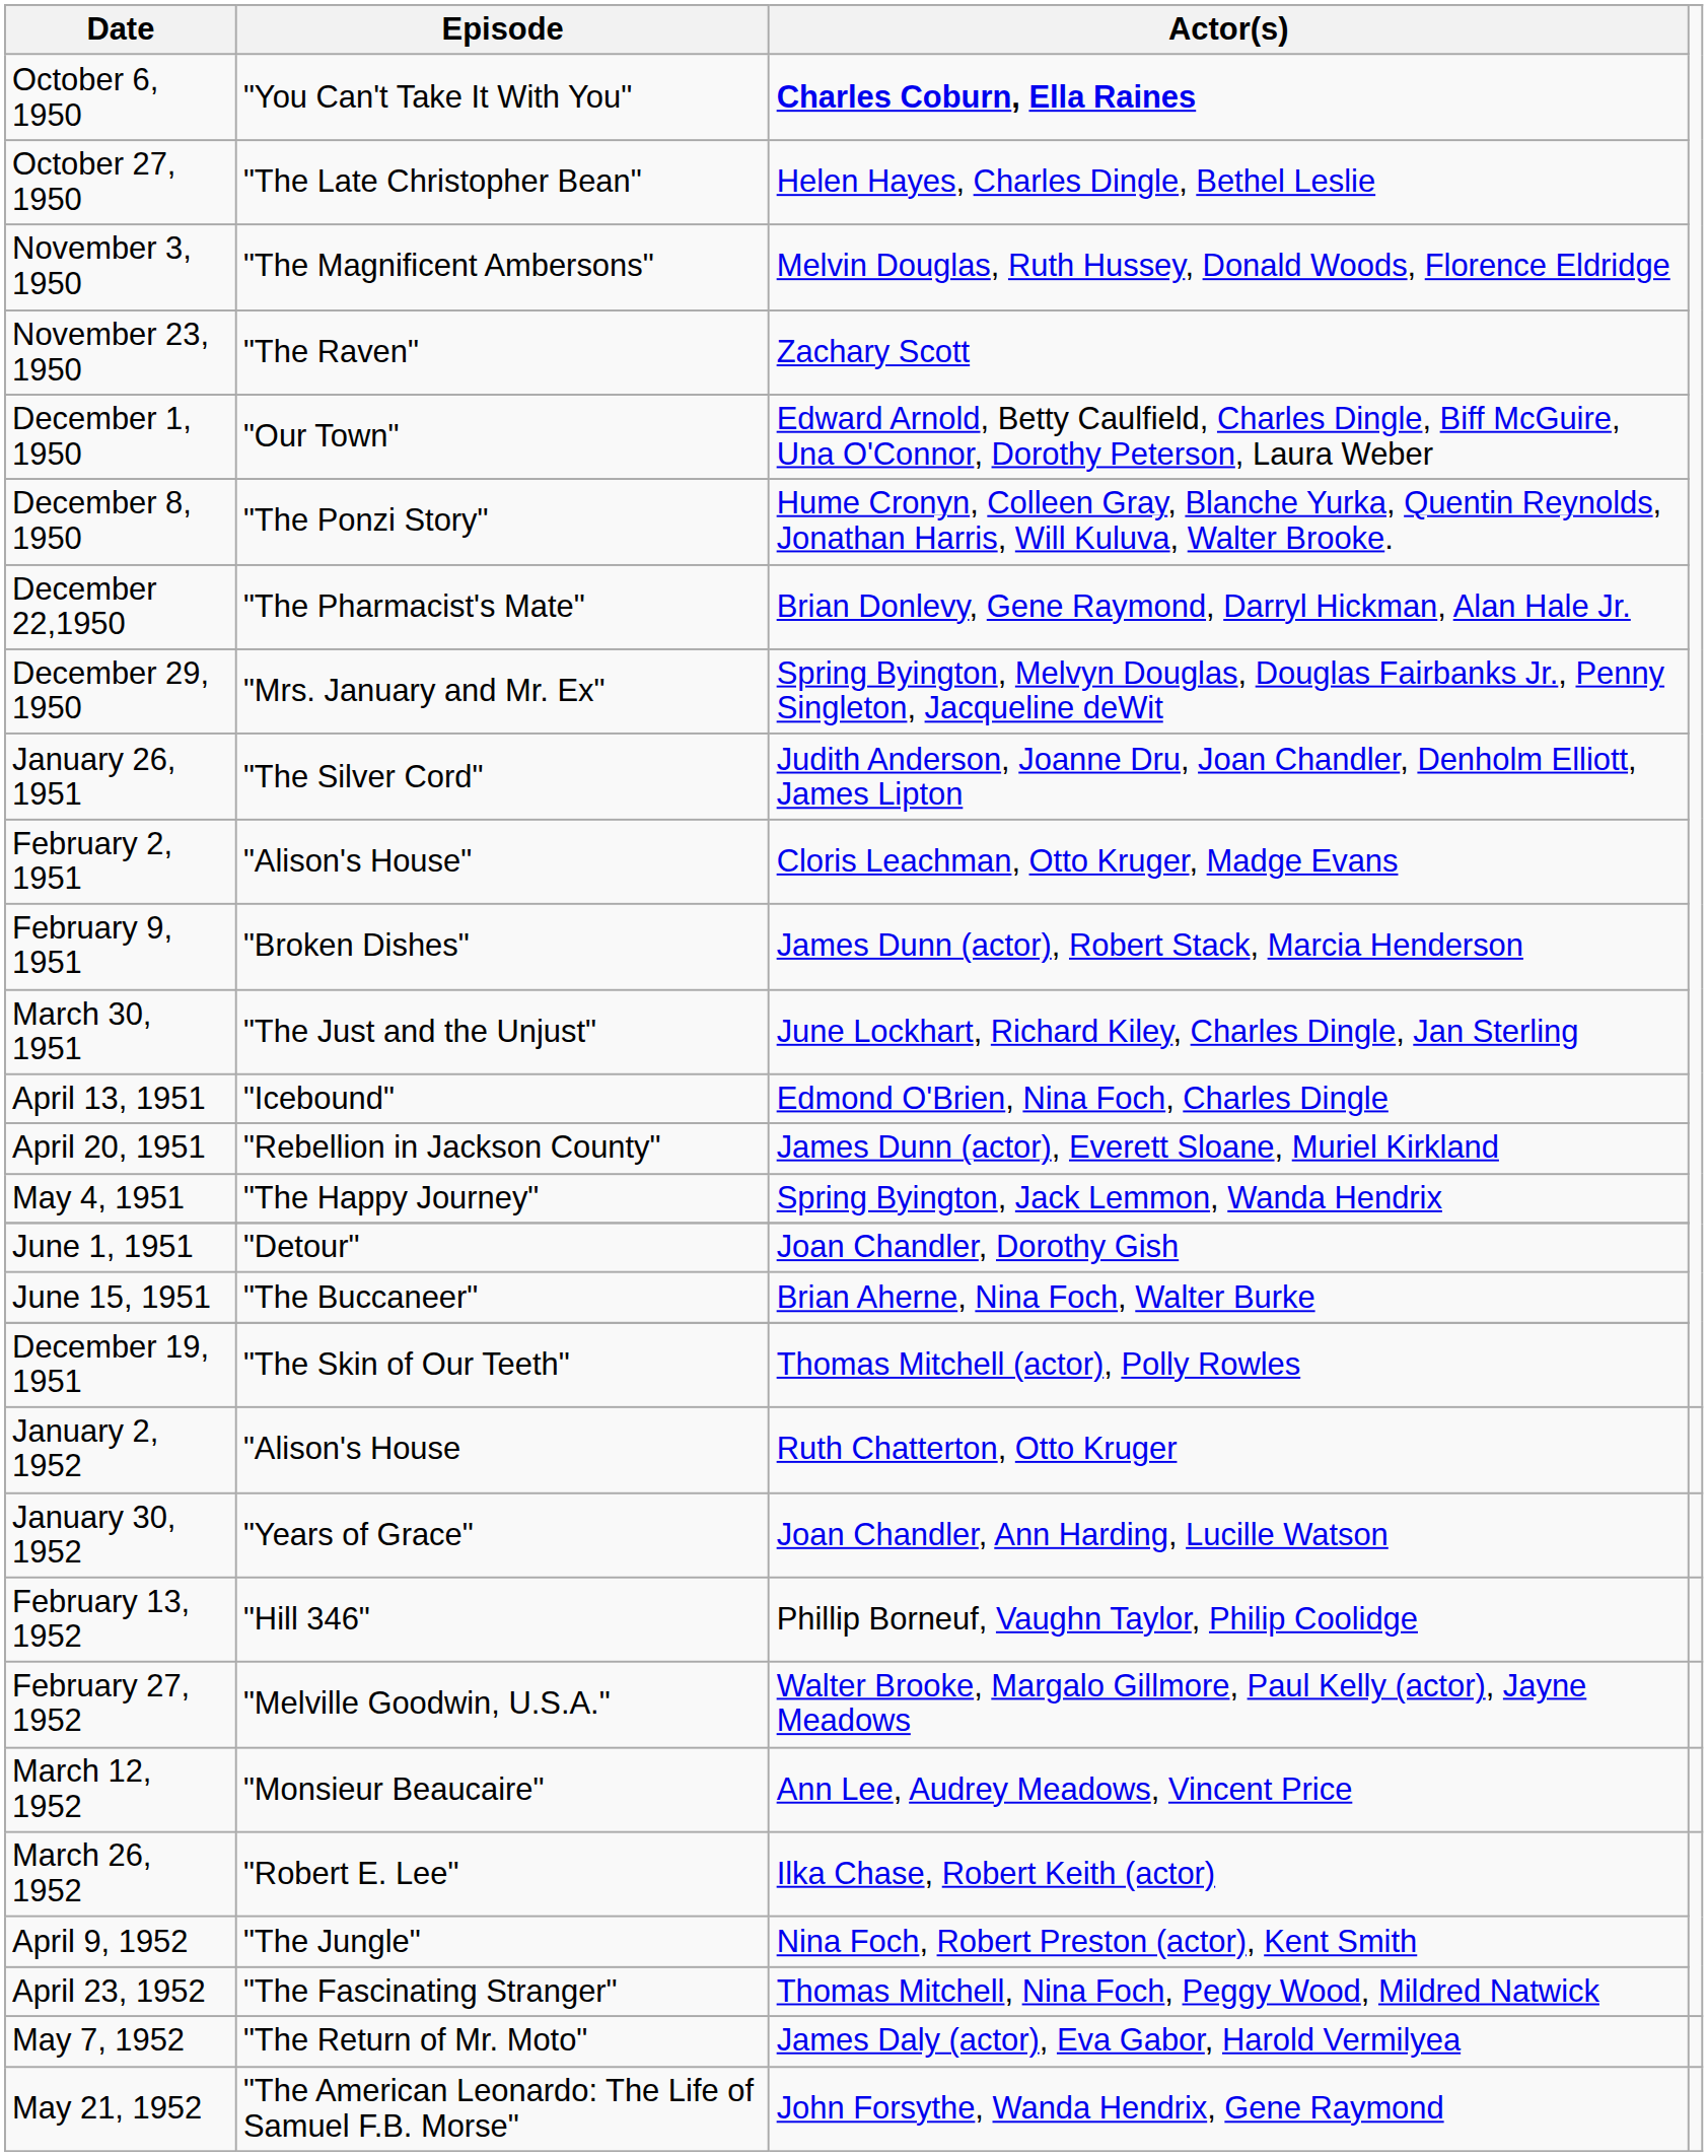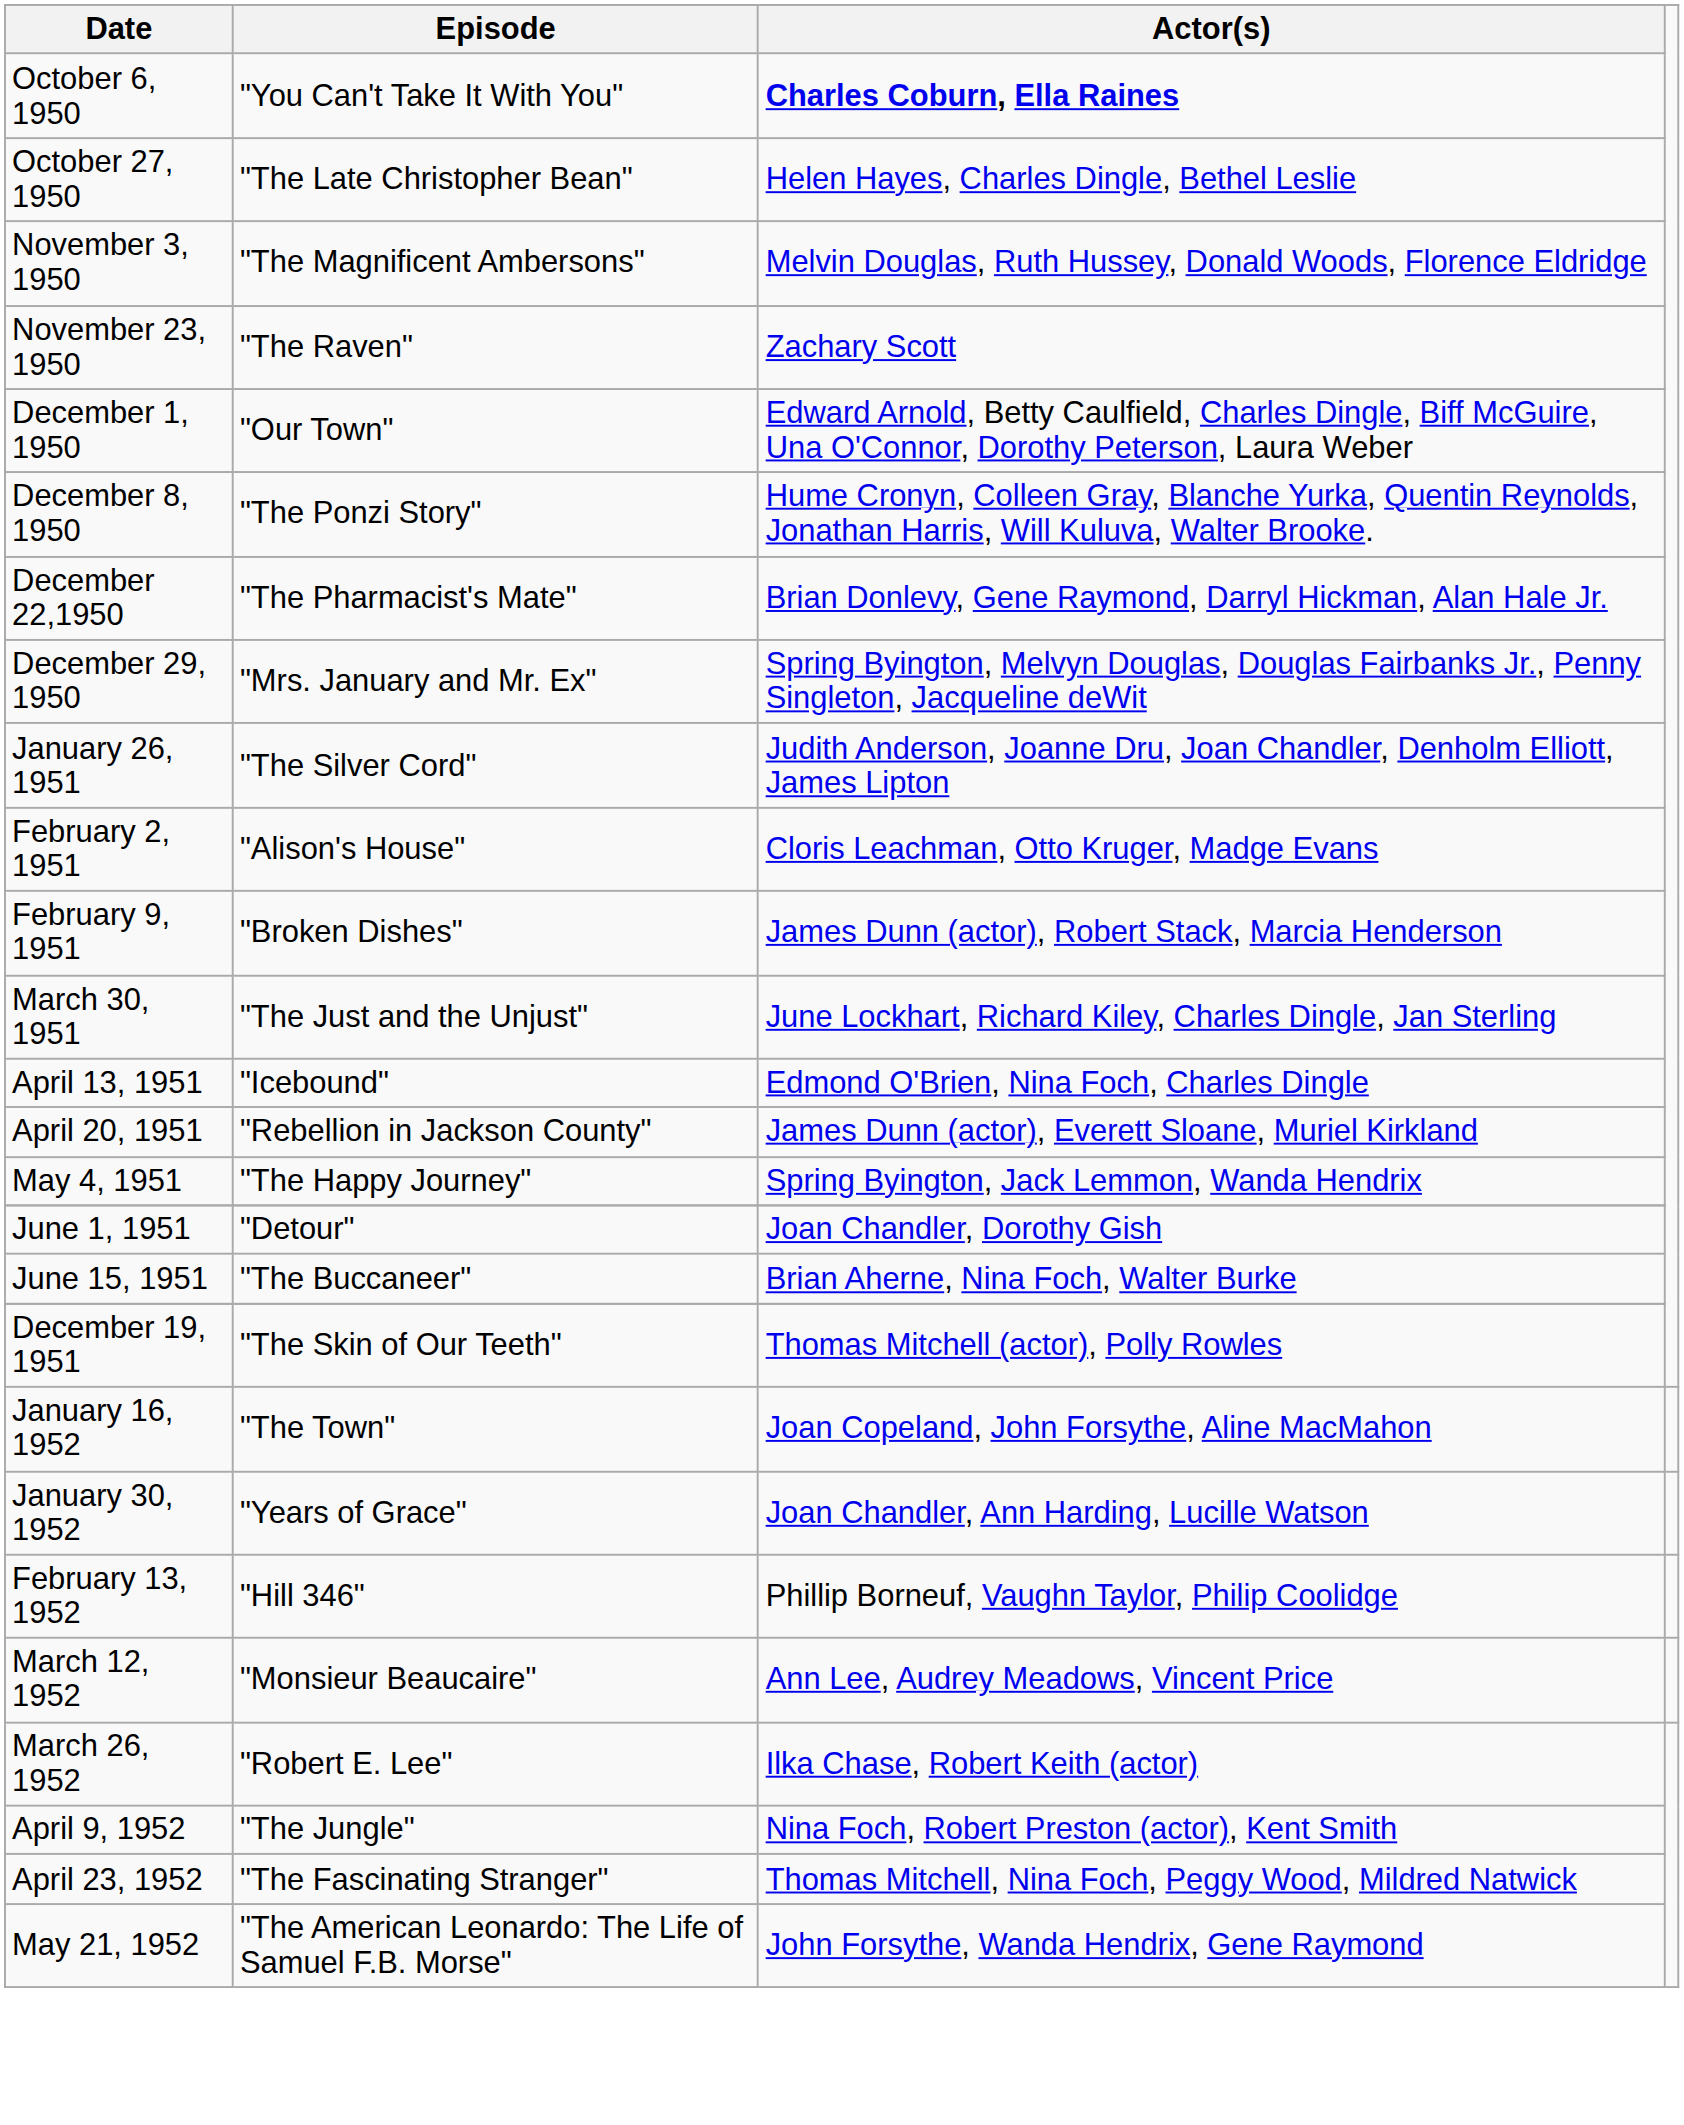- row: January 2, 1952 | "Alison's House | Ruth Chatterton, Otto Kruger
+ row: January 16, 1952 | "The Town" | Joan Copeland, John Forsythe, Aline MacMahon
- row: February 27, 1952 | "Melville Goodwin, U.S.A." | Walter Brooke, Margalo Gillmore, Paul Kelly (actor), Jayne Meadows
- row: May 7, 1952 | "The Return of Mr. Moto" | James Daly (actor), Eva Gabor, Harold Vermilyea
